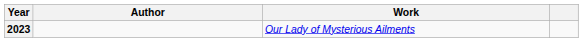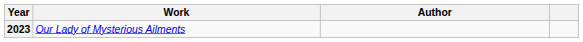columns swapped: Author <-> Work
